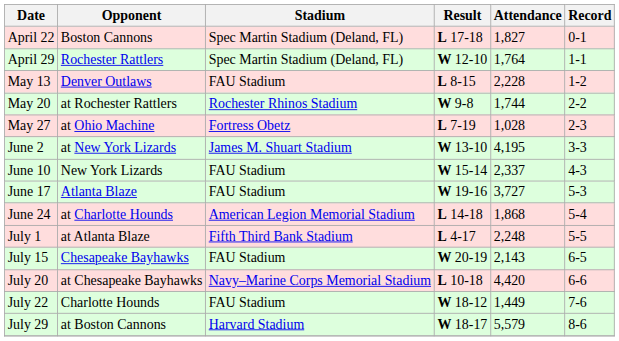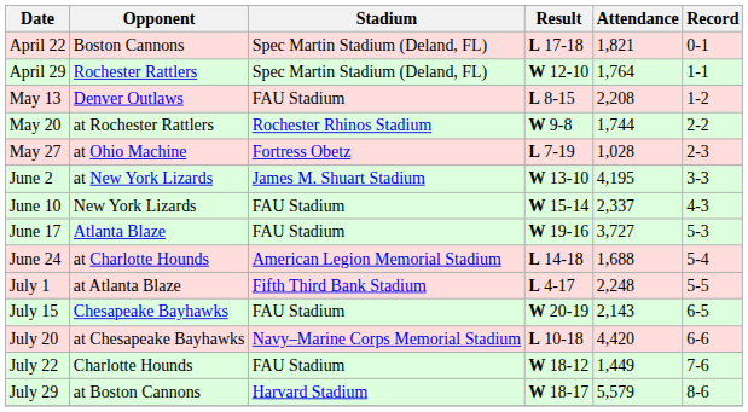April 22 | Attendance: 1,827 -> 1,821
May 13 | Attendance: 2,228 -> 2,208
June 24 | Attendance: 1,868 -> 1,688
